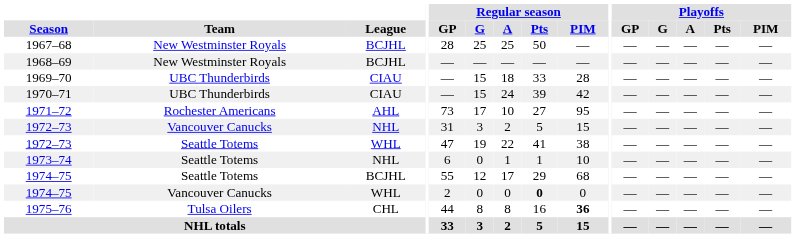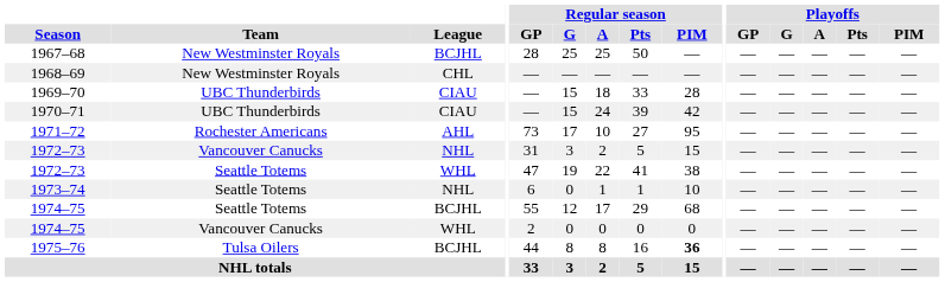1968–69 | League: BCJHL -> CHL
1974–75 / Vancouver Canucks | Regular season / Pts: bold -> normal
1975–76 | League: CHL -> BCJHL
